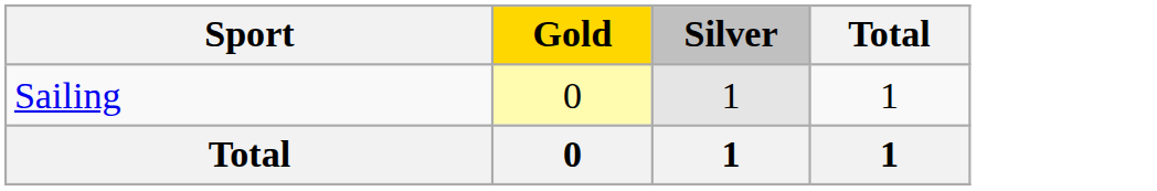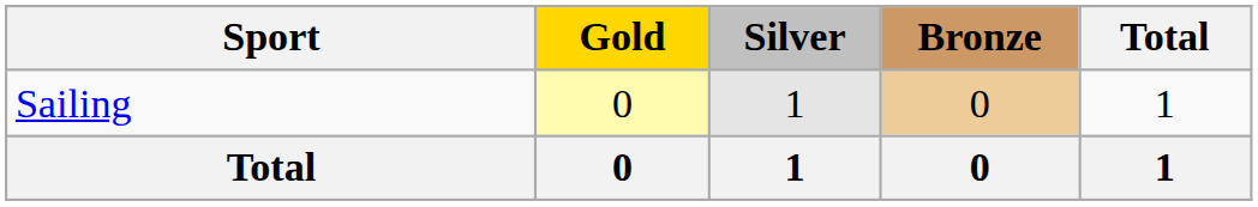+ column: Bronze | 0 | 0
